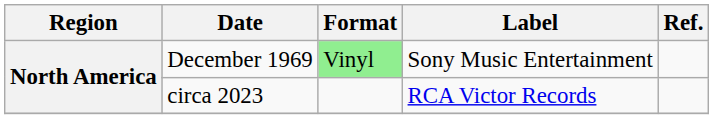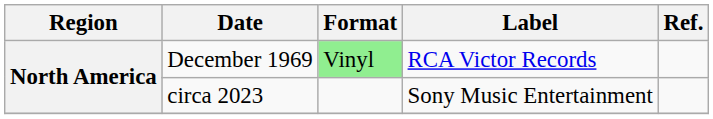December 1969 | Label: Sony Music Entertainment -> RCA Victor Records
circa 2023 | Label: RCA Victor Records -> Sony Music Entertainment
